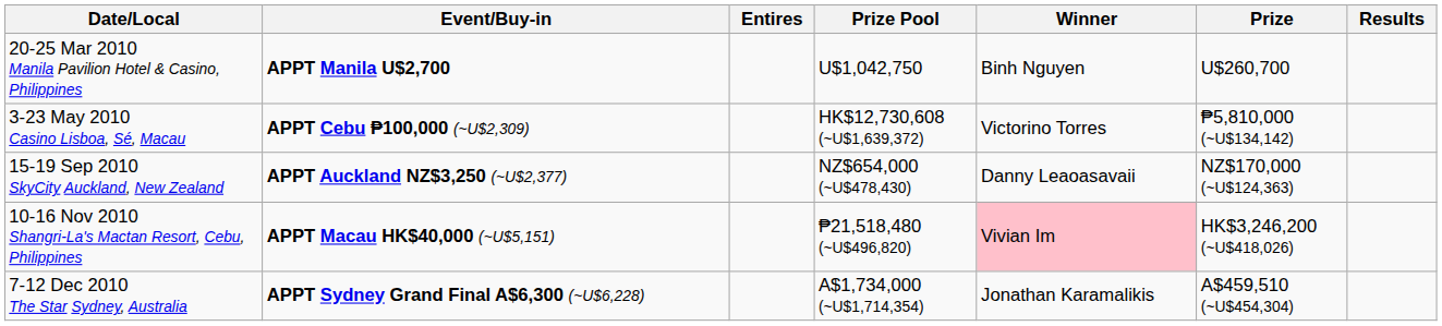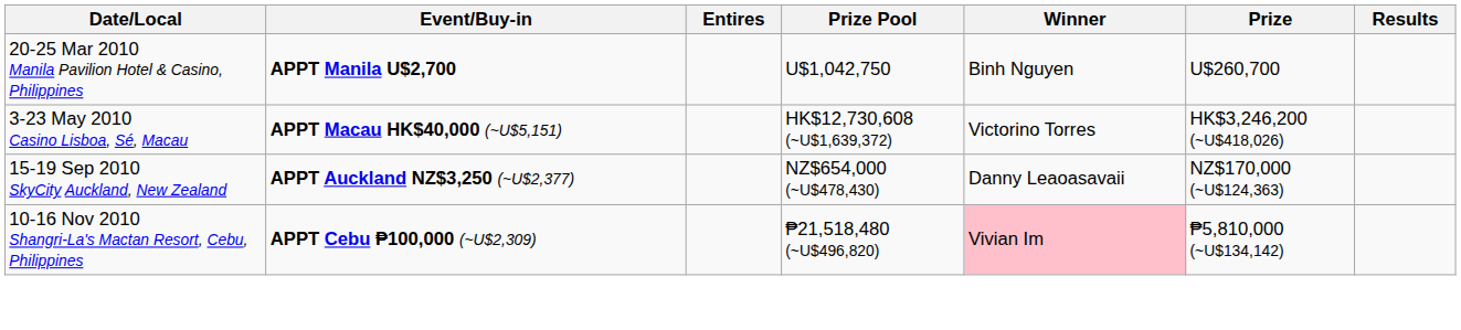3-23 May 2010 Casino Lisboa, Sé, Macau | Event/Buy-in: APPT Cebu ₱100,000 (~U$2,309) -> APPT Macau HK$40,000 (~U$5,151)
3-23 May 2010 Casino Lisboa, Sé, Macau | Prize: ₱5,810,000 (~U$134,142) -> HK$3,246,200 (~U$418,026)
10-16 Nov 2010 Shangri-La's Mactan Resort, Cebu, Philippines | Event/Buy-in: APPT Macau HK$40,000 (~U$5,151) -> APPT Cebu ₱100,000 (~U$2,309)
10-16 Nov 2010 Shangri-La's Mactan Resort, Cebu, Philippines | Prize: HK$3,246,200 (~U$418,026) -> ₱5,810,000 (~U$134,142)
- row: 7-12 Dec 2010 The Star Sydney, Australia | APPT Sydney Grand Final A$6,300 (~U$6,228) | A$1,734,000 (~U$1,714,354) | Jonathan Karamalikis | A$459,510 (~U$454,304)
